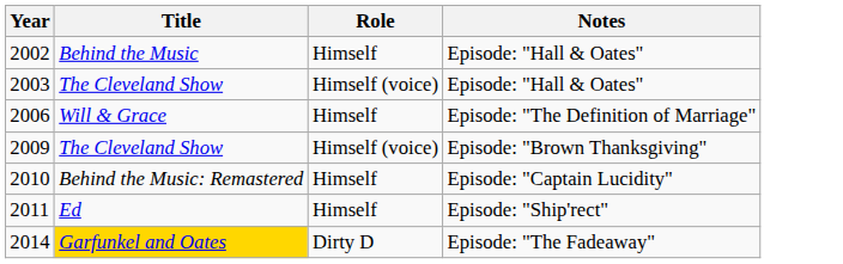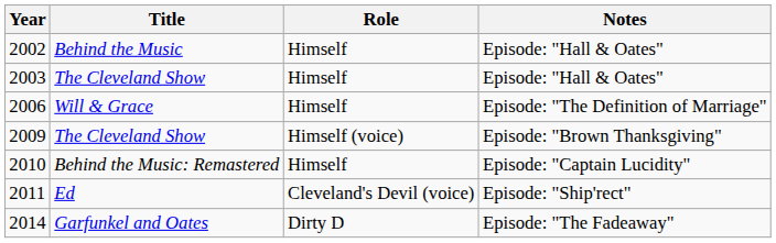2003 | Role: Himself (voice) -> Himself
2011 | Role: Himself -> Cleveland's Devil (voice)
2014 | Title: gold background -> no background
